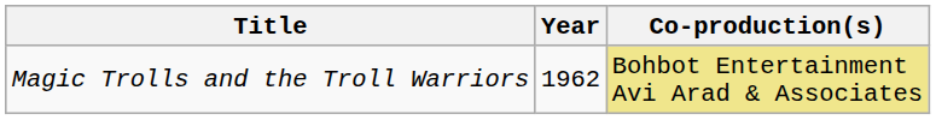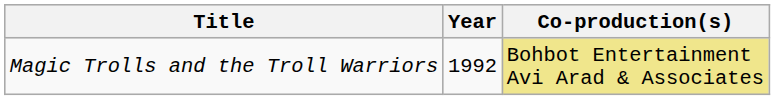Magic Trolls and the Troll Warriors | Year: 1962 -> 1992
